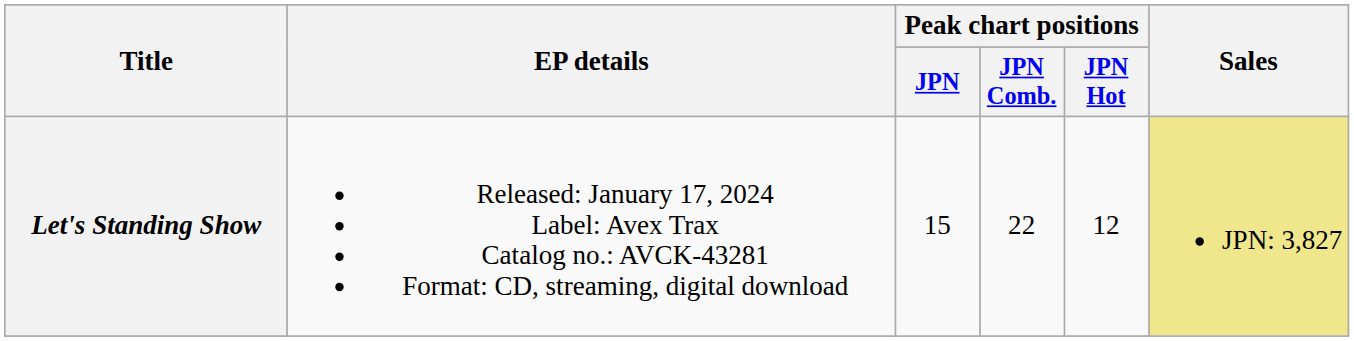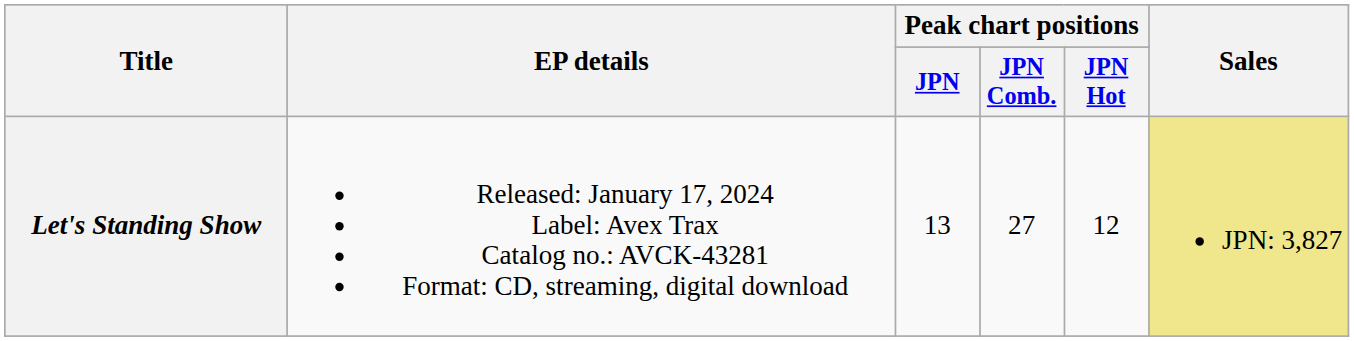Let's Standing Show | Peak chart positions / JPN: 15 -> 13
Let's Standing Show | Peak chart positions / JPN Comb.: 22 -> 27
